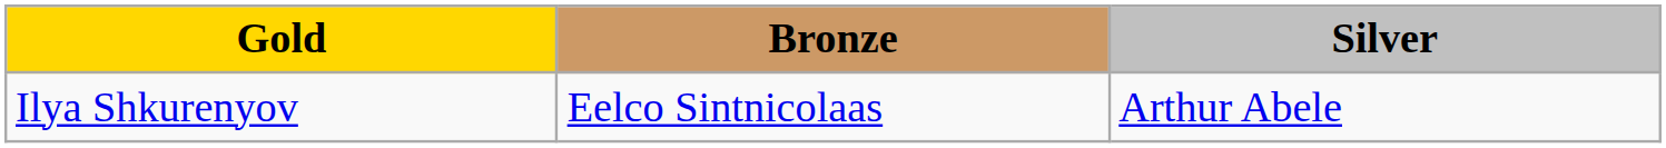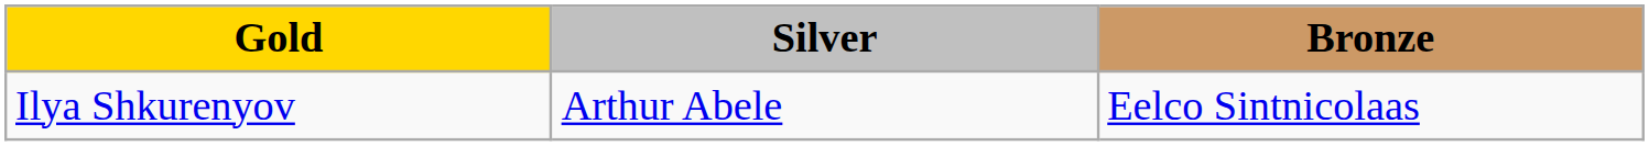columns swapped: Silver <-> Bronze
